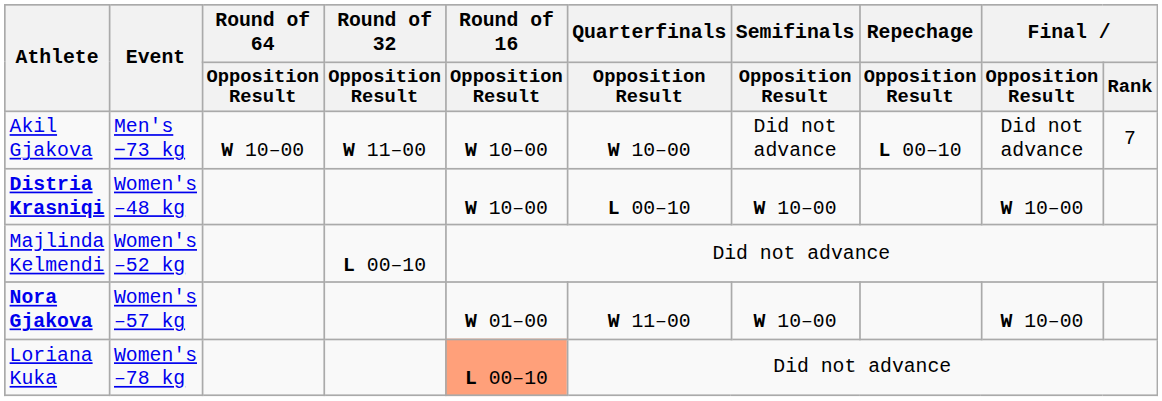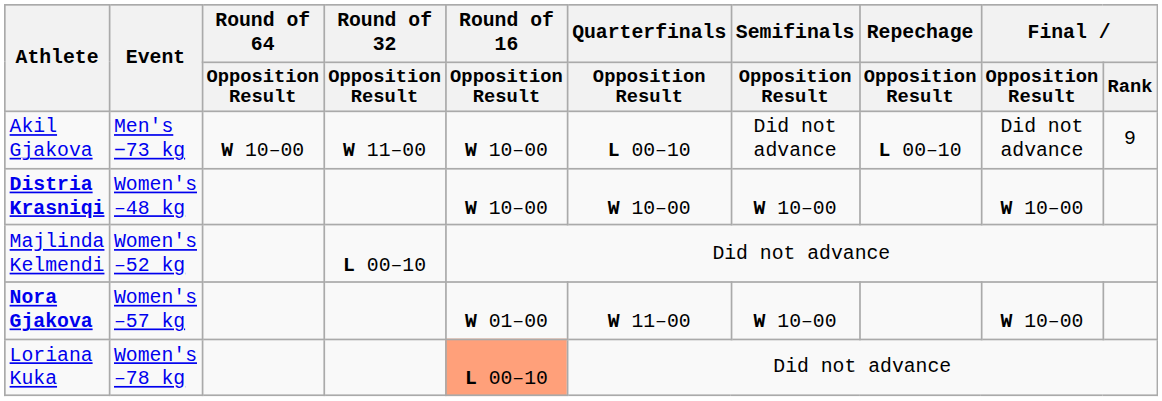Akil Gjakova | Quarterfinals / Opposition Result: W 10–00 -> L 00–10
Akil Gjakova | Final / Rank: 7 -> 9
Distria Krasniqi | Quarterfinals / Opposition Result: L 00–10 -> W 10–00
